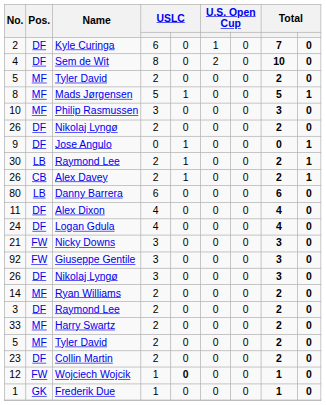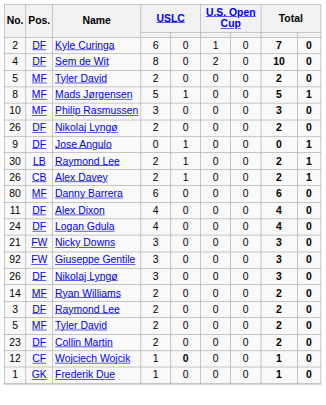80 | Pos.: LB -> MF
- row: 33 | MF | Harry Swartz | 2 | 0 | 0 | 0 | 2 | 0
12 | Pos.: FW -> CF
